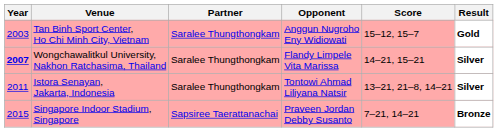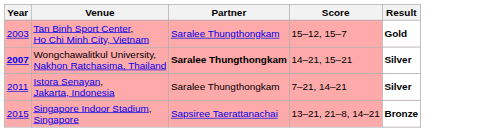- column: Opponent | Anggun Nugroho Eny Widiowati | Flandy Limpele Vita Marissa | Tontowi Ahmad Liliyana Natsir | Praveen Jordan Debby Susanto
Wongchawalitkul University, Nakhon Ratchasima, Thailand | Partner: normal -> bold
Istora Senayan, Jakarta, Indonesia | Score: 13–21, 21–8, 14–21 -> 7–21, 14–21
Singapore Indoor Stadium, Singapore | Score: 7–21, 14–21 -> 13–21, 21–8, 14–21
